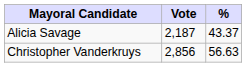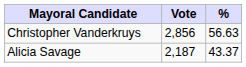rows swapped: Christopher Vanderkruys <-> Alicia Savage
